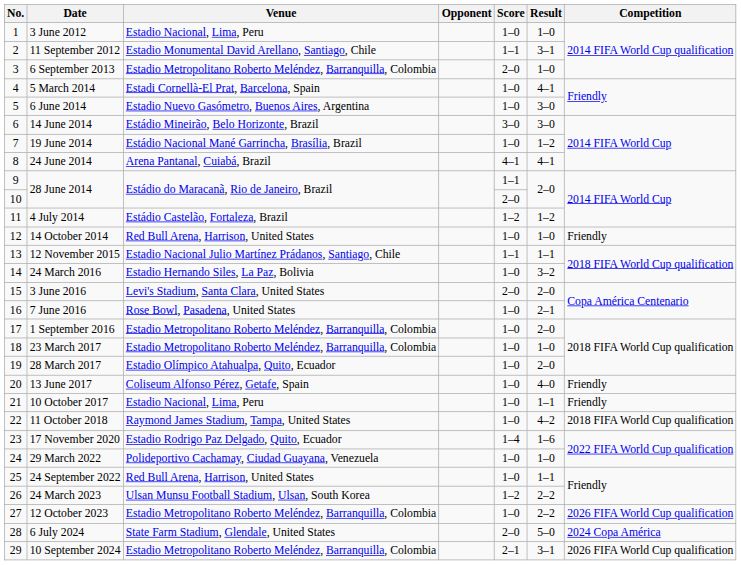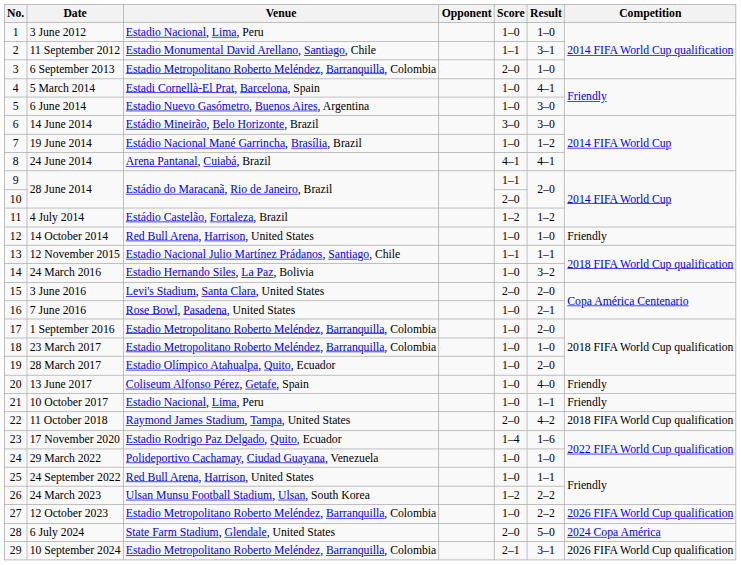11 October 2018 | Score: 1–0 -> 2–0
